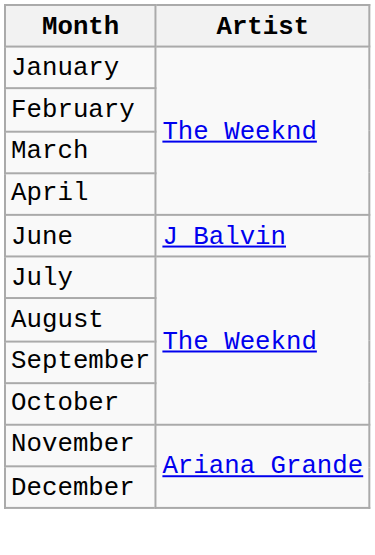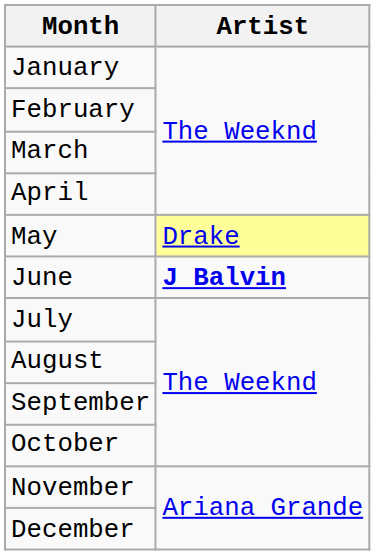+ row: May | Drake
June | Artist: normal -> bold
